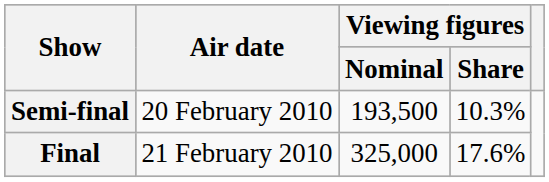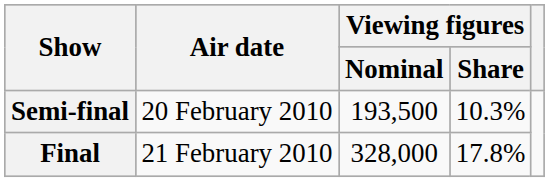Final | Viewing figures / Nominal: 325,000 -> 328,000
Final | Viewing figures / Share: 17.6% -> 17.8%
